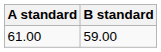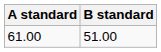61.00 | B standard: 59.00 -> 51.00
